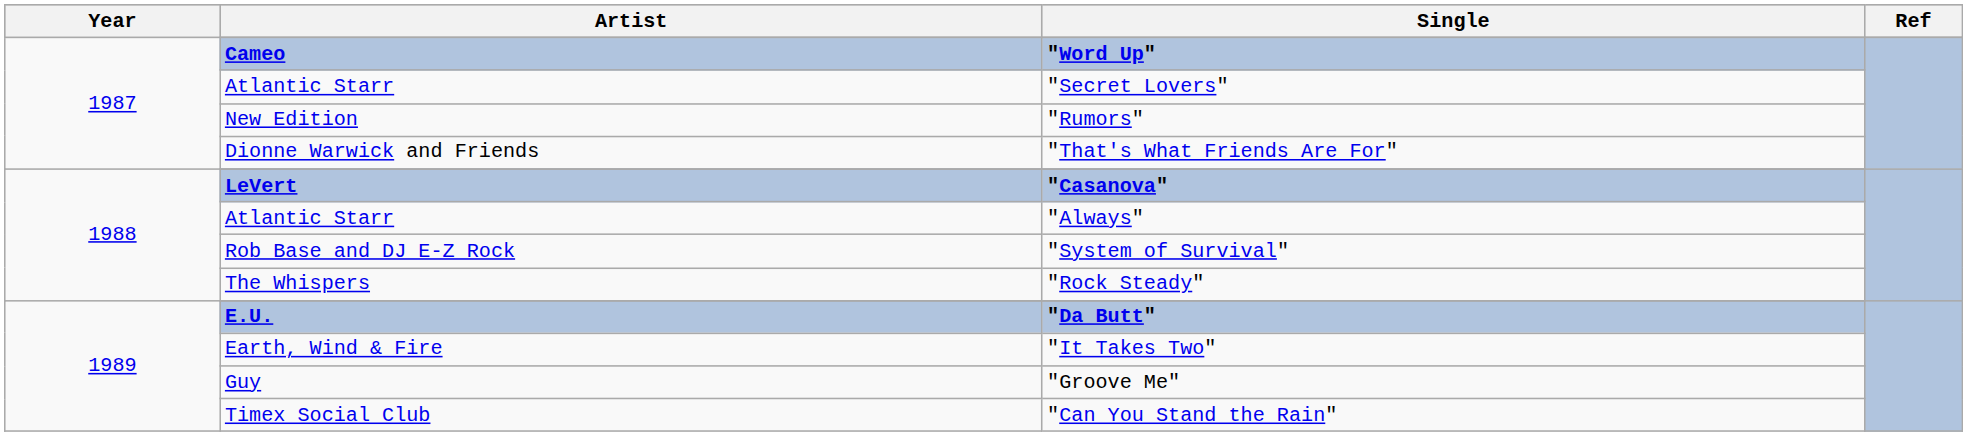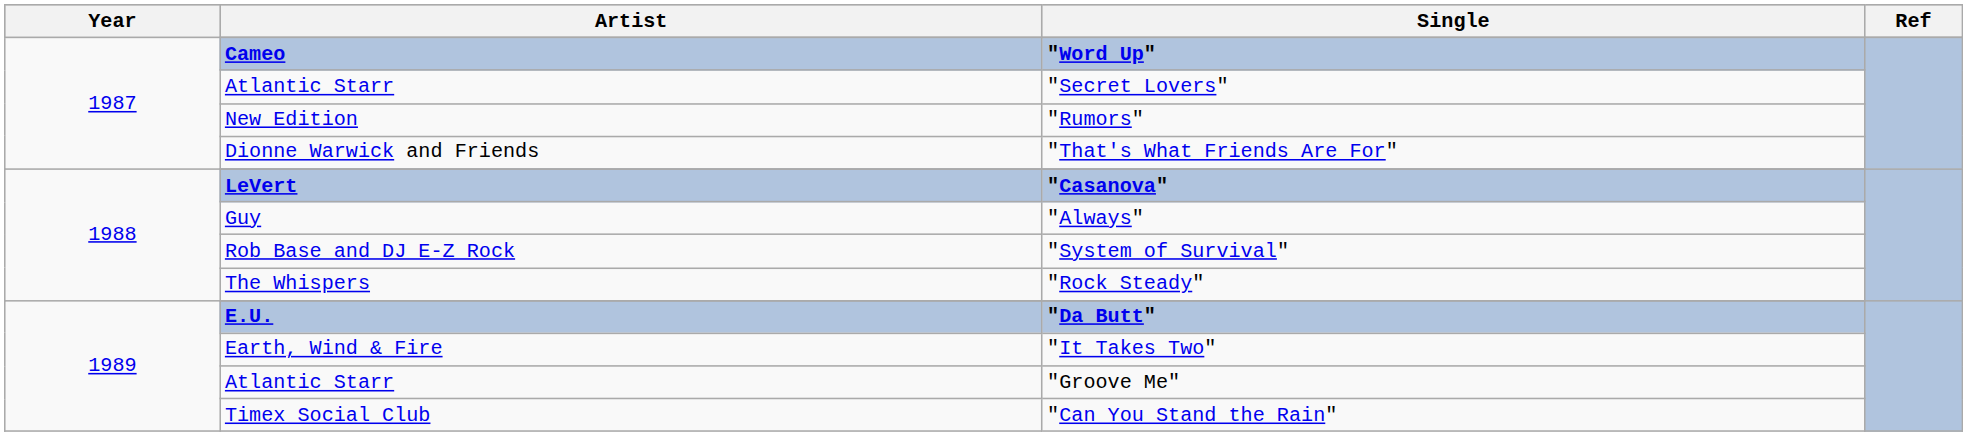"Always" | Artist: Atlantic Starr -> Guy
"Groove Me" | Artist: Guy -> Atlantic Starr
